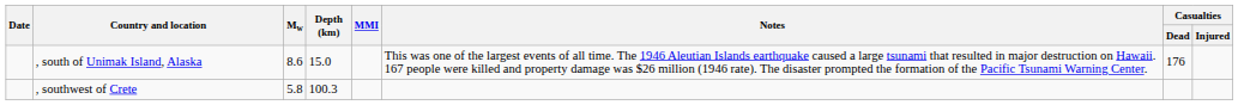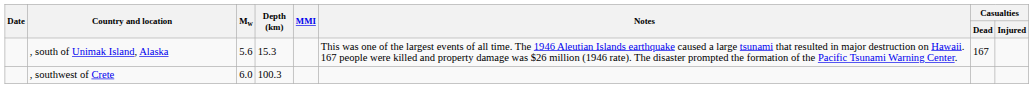, south of Unimak Island, Alaska | Mw: 8.6 -> 5.6
, south of Unimak Island, Alaska | Depth (km): 15.0 -> 15.3
, south of Unimak Island, Alaska | Casualties / Dead: 176 -> 167
, southwest of Crete | Mw: 5.8 -> 6.0
